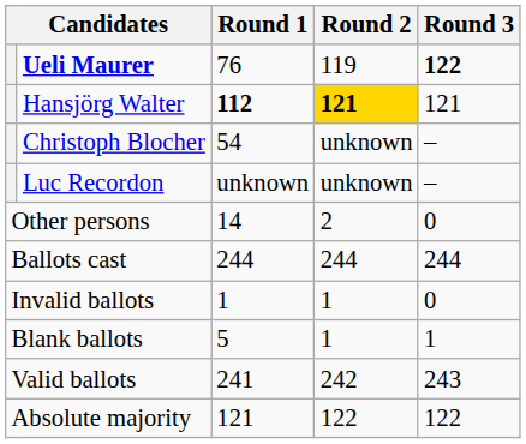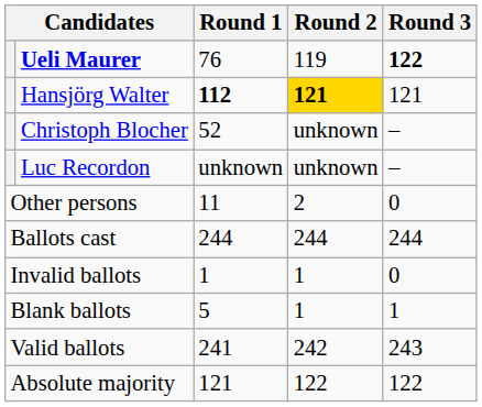Christoph Blocher | Round 1: 54 -> 52
Other persons | Round 1: 14 -> 11
